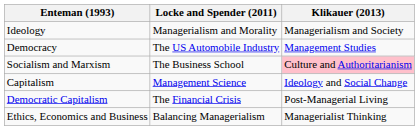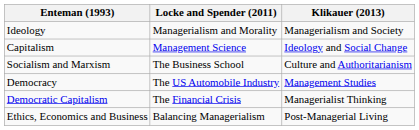rows swapped: Capitalism <-> Democracy
Socialism and Marxism | Klikauer (2013): pink background -> no background
Democratic Capitalism | Klikauer (2013): Post-Managerial Living -> Managerialist Thinking
Ethics, Economics and Business | Klikauer (2013): Managerialist Thinking -> Post-Managerial Living
